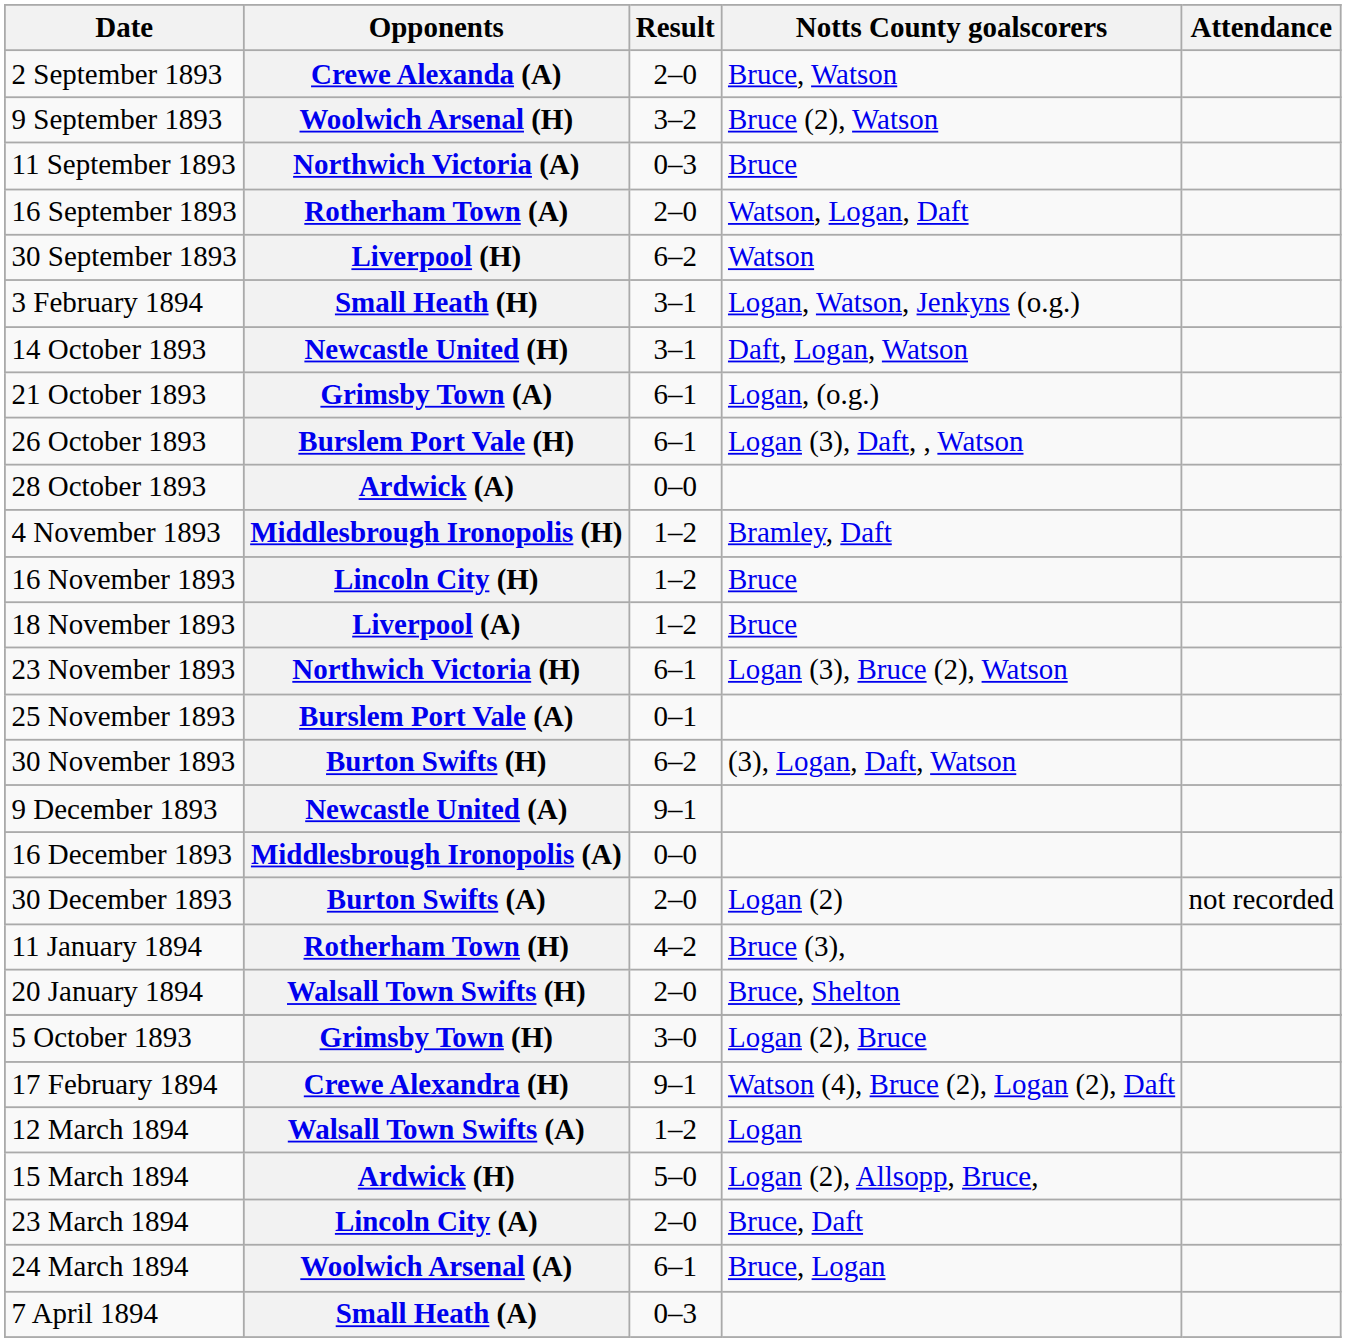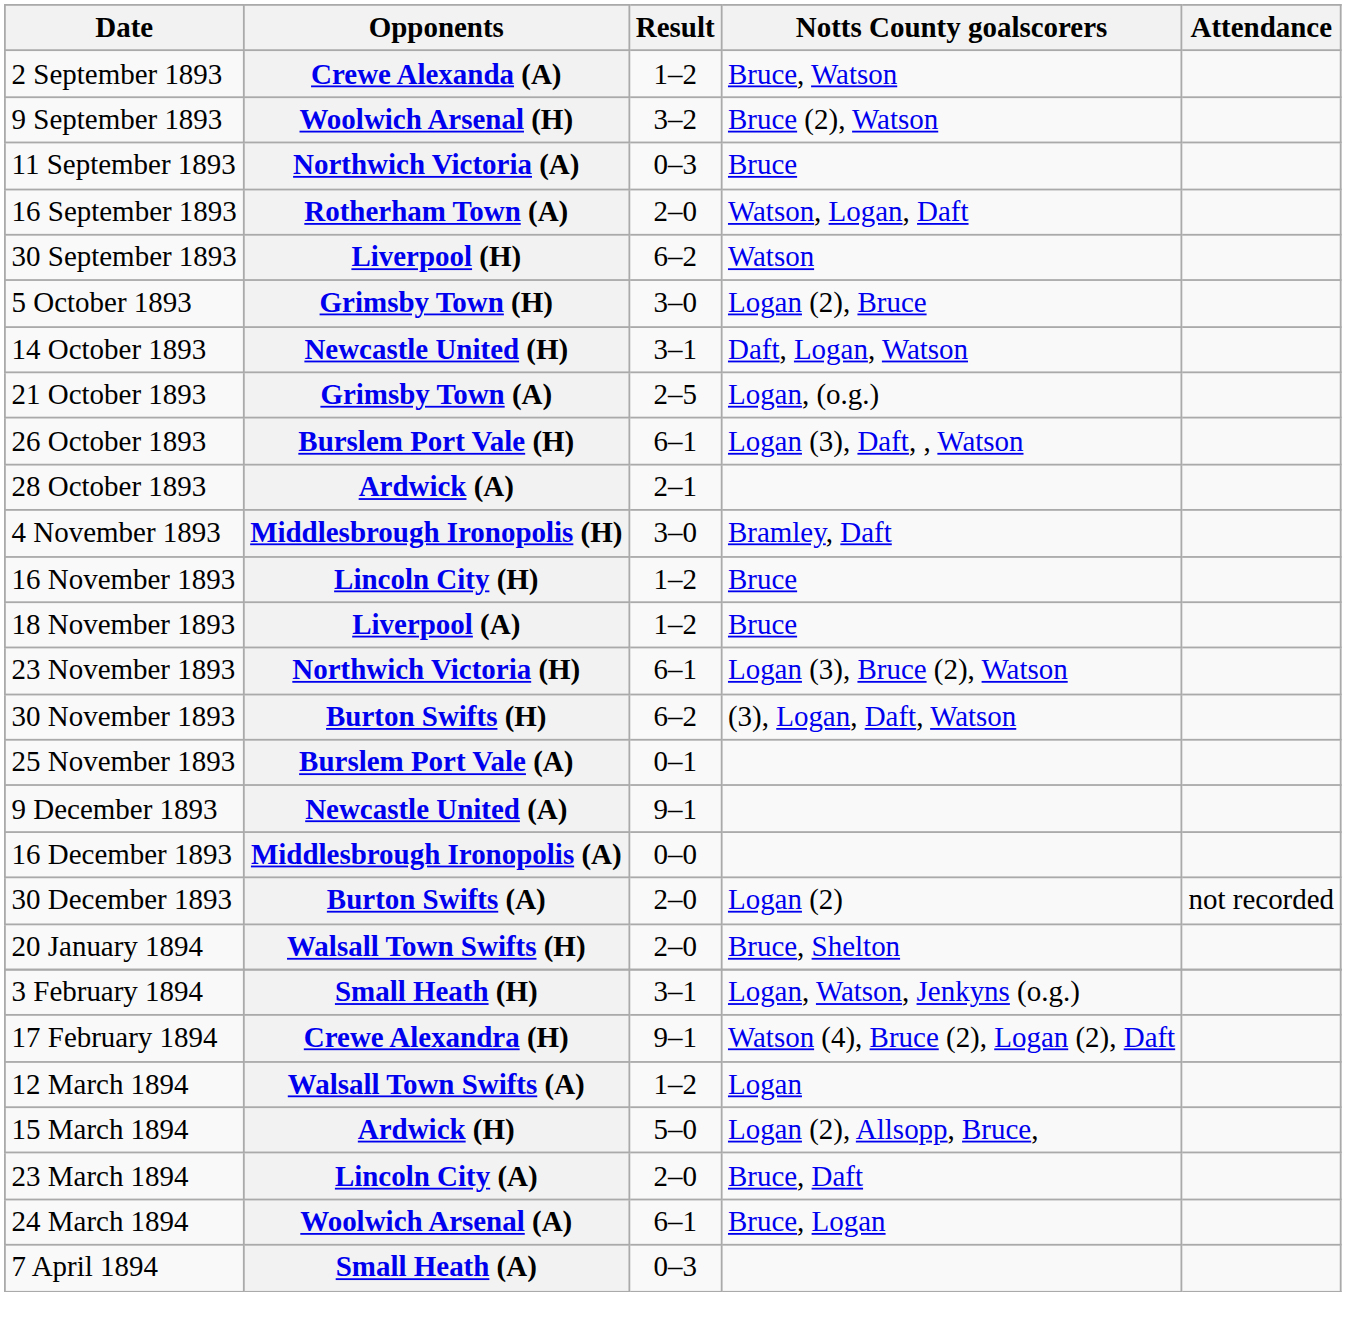Crewe Alexanda (A) | Result: 2–0 -> 1–2
rows swapped: Grimsby Town (H) <-> Small Heath (H)
Grimsby Town (A) | Result: 6–1 -> 2–5
Ardwick (A) | Result: 0–0 -> 2–1
Middlesbrough Ironopolis (H) | Result: 1–2 -> 3–0
rows swapped: Burslem Port Vale (A) <-> Burton Swifts (H)
- row: 11 January 1894 | Rotherham Town (H) | 4–2 | Bruce (3),
